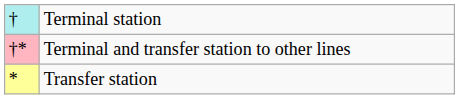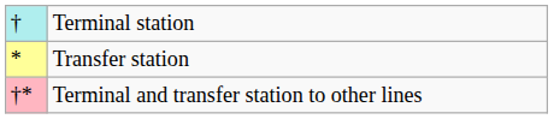rows swapped: Transfer station <-> Terminal and transfer station to other lines
